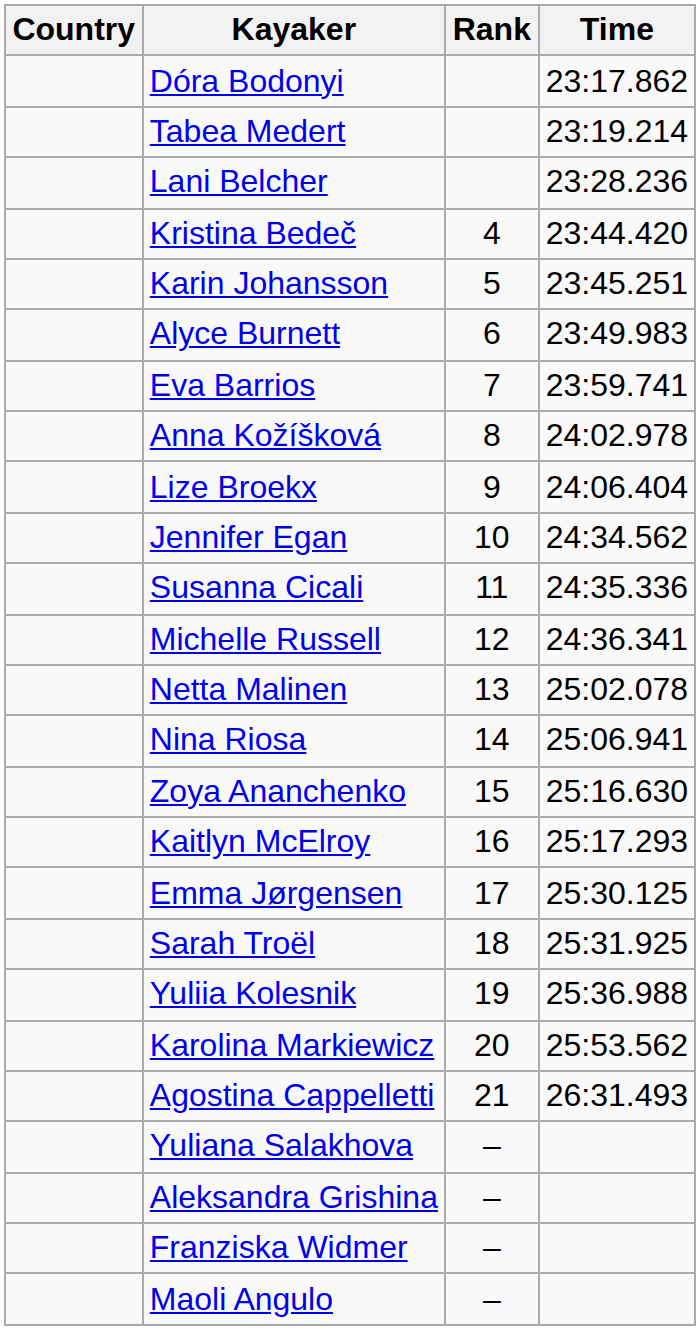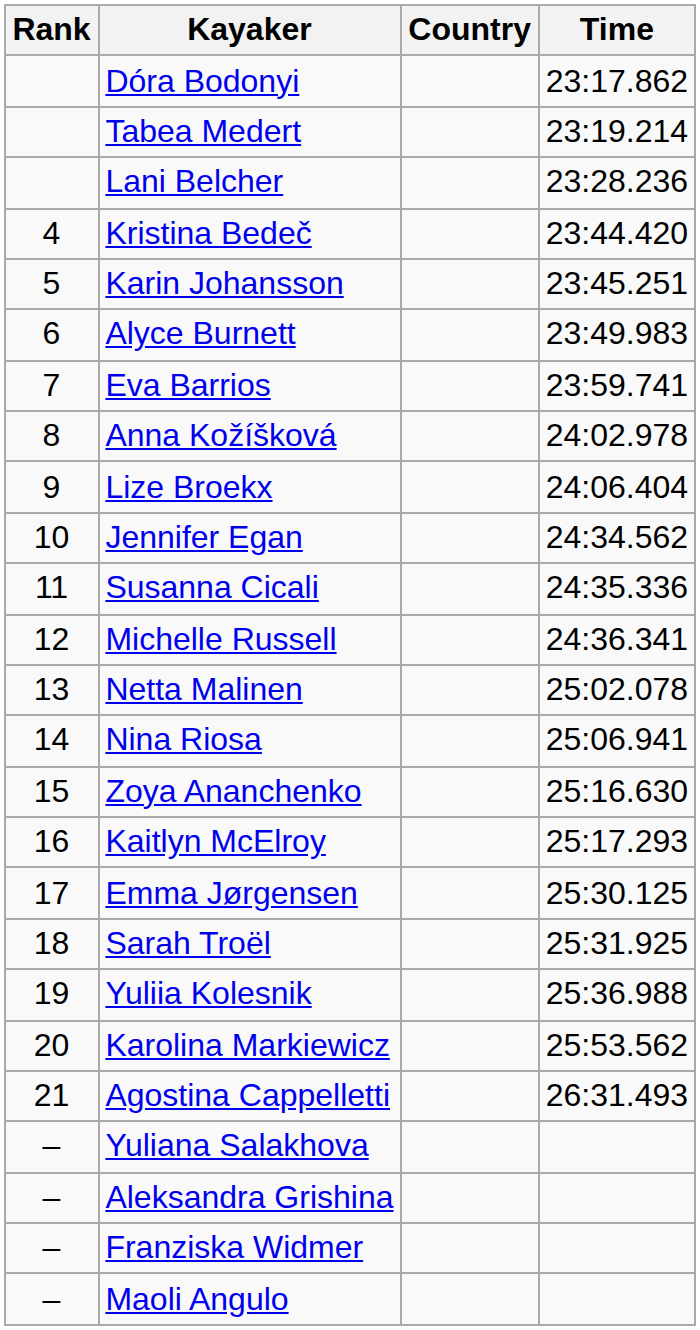columns swapped: Rank <-> Country
